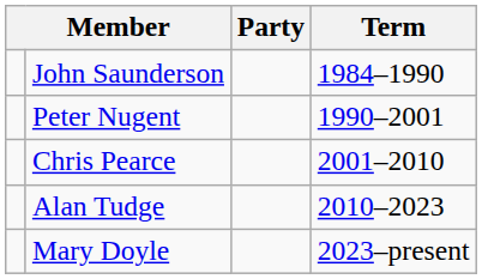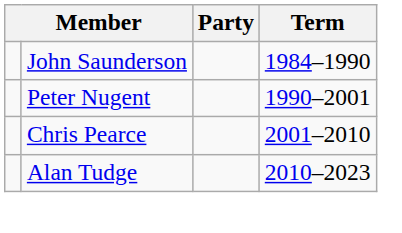- row: Mary Doyle | 2023–present
